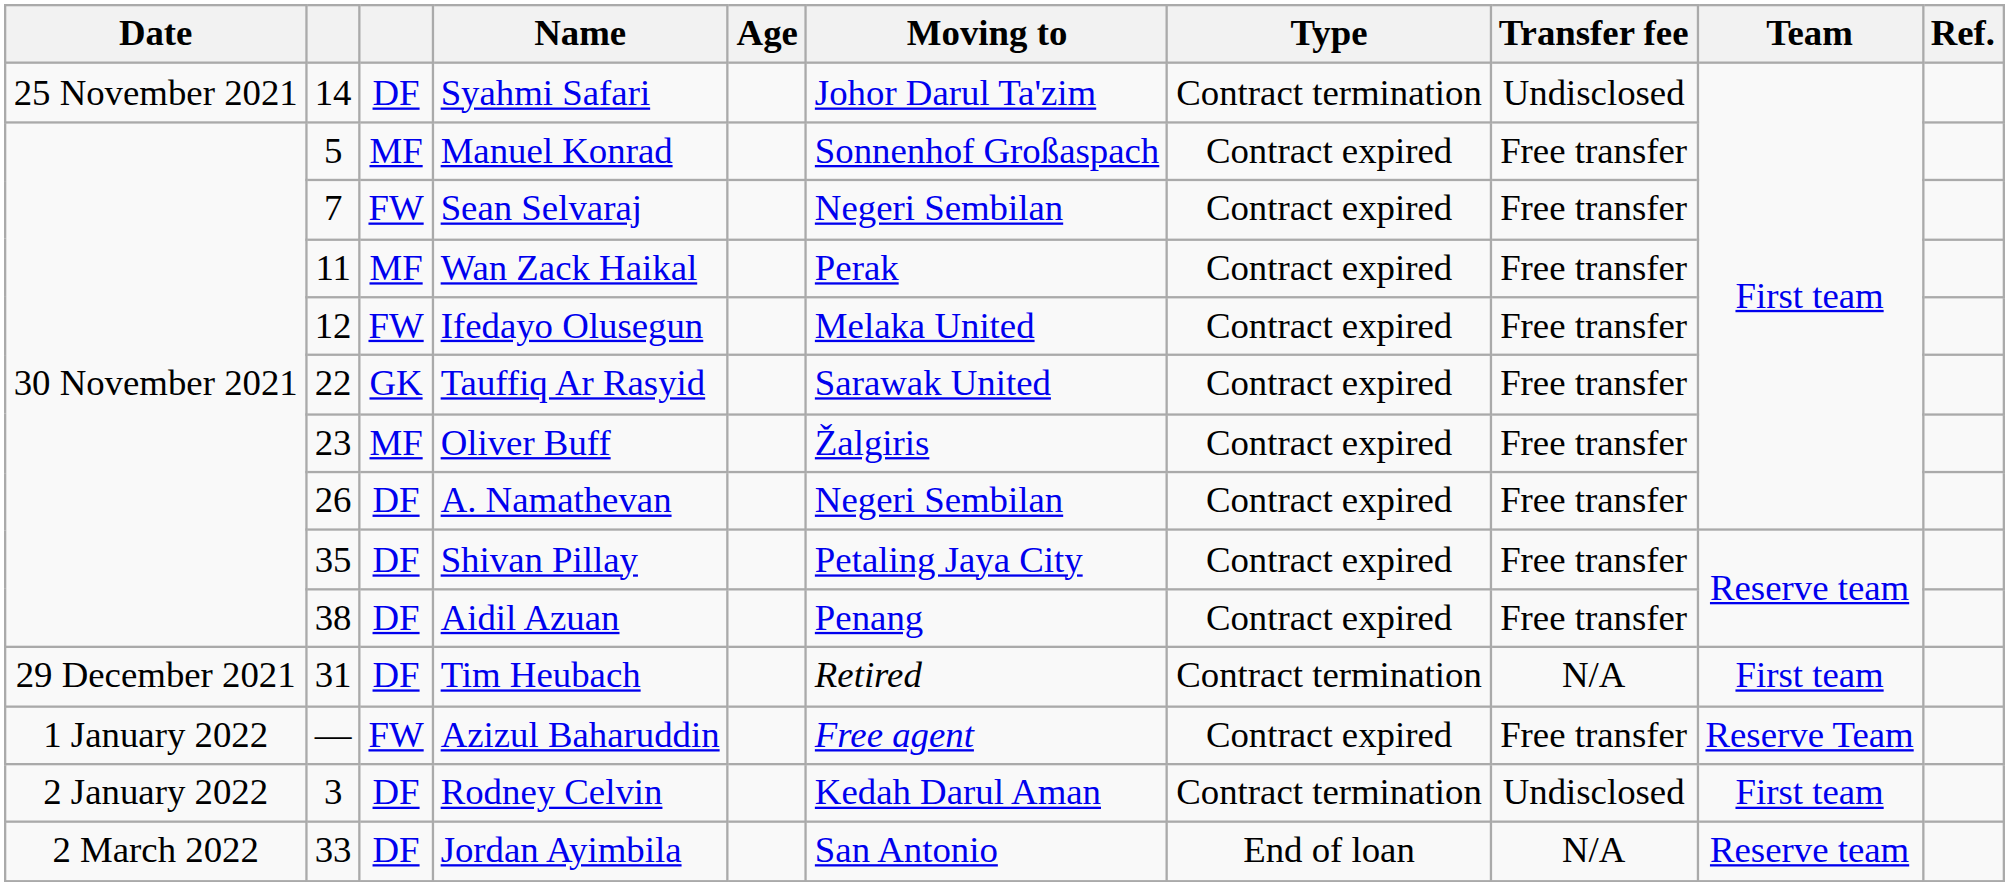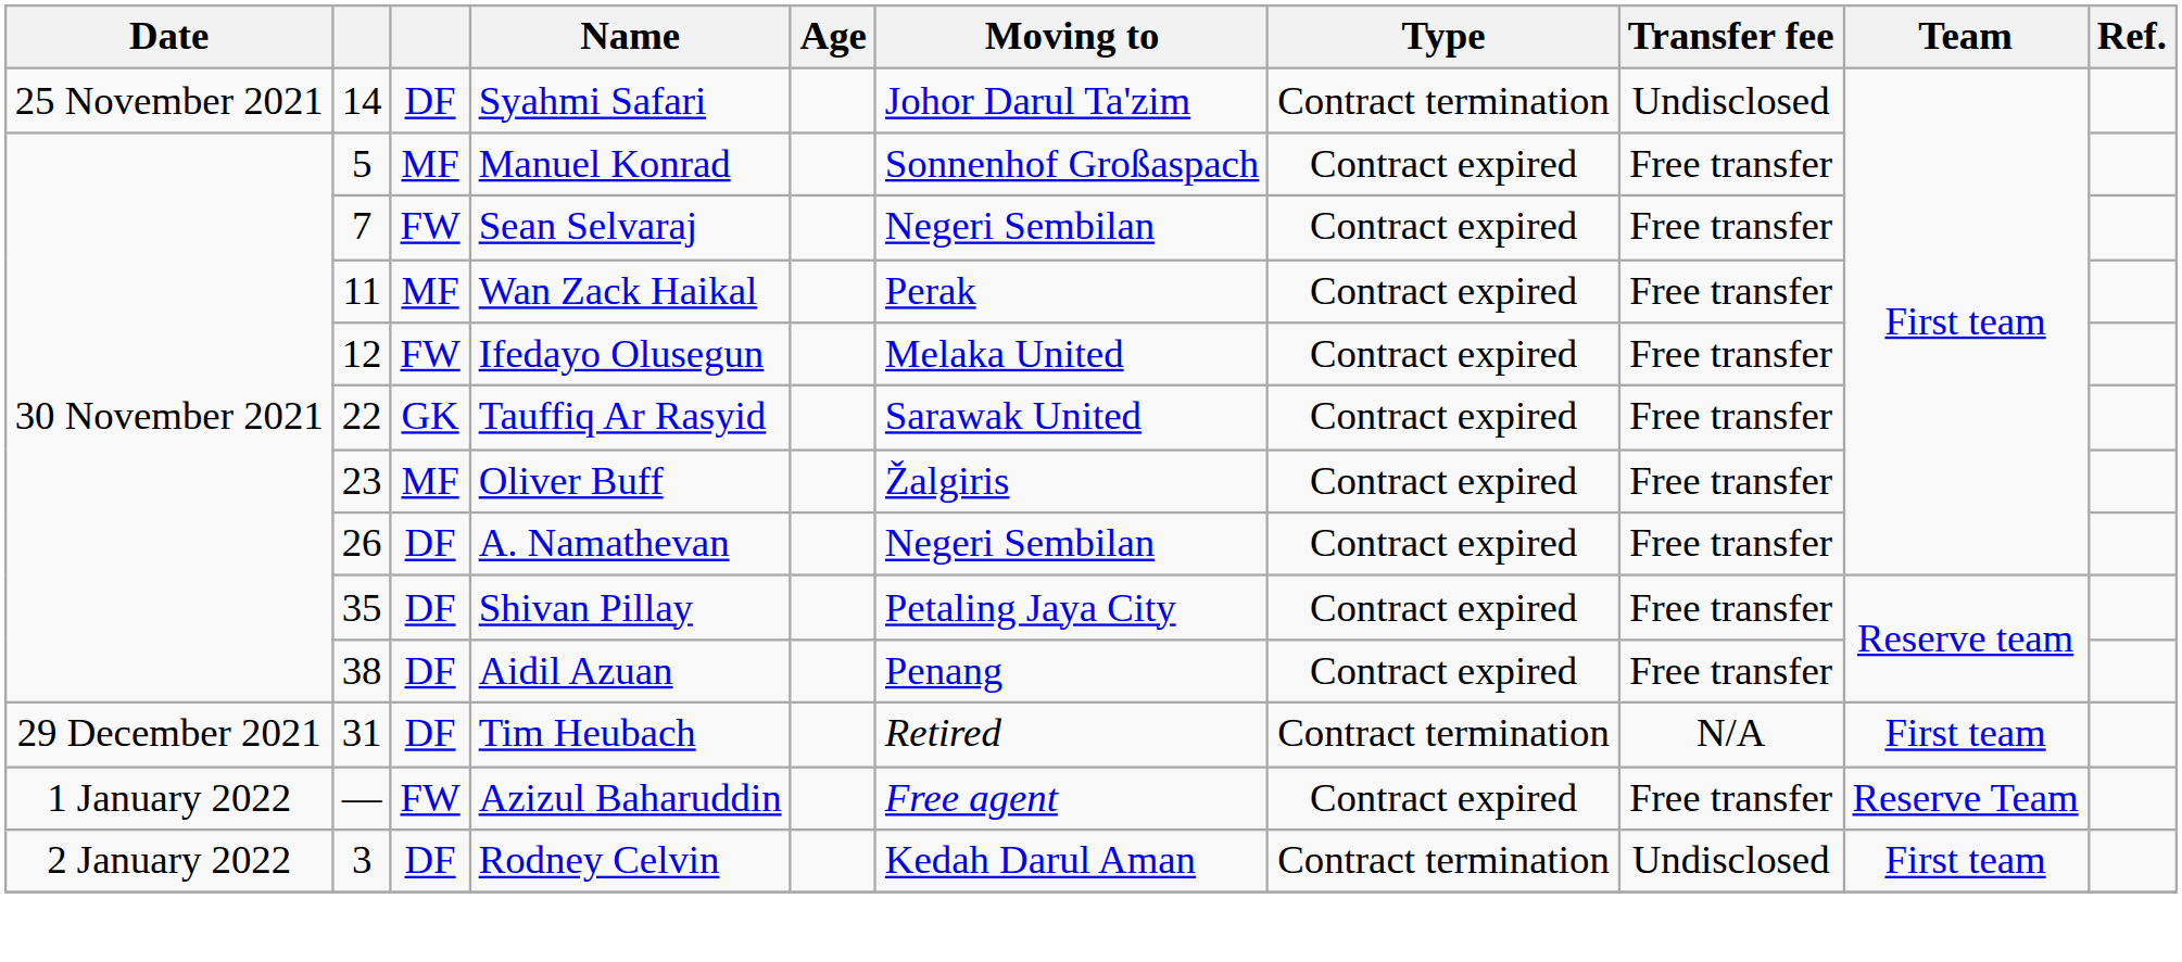- row: 2 March 2022 | 33 | DF | Jordan Ayimbila | San Antonio | End of loan | N/A | Reserve team
